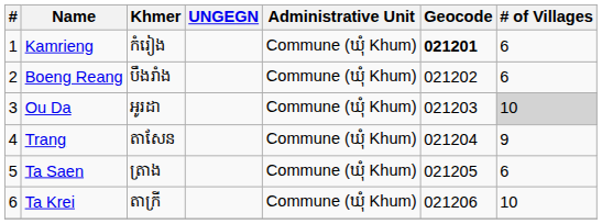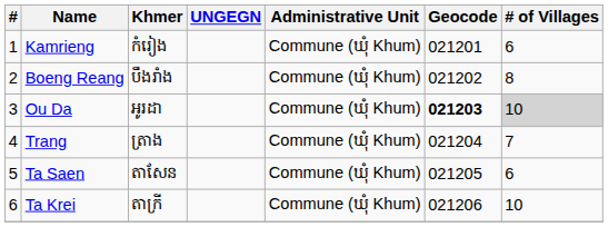Kamrieng | Geocode: bold -> normal
Boeng Reang | # of Villages: 6 -> 8
Ou Da | Geocode: normal -> bold
Trang | Khmer: តាសែន -> ត្រាង
Trang | # of Villages: 9 -> 7
Ta Saen | Khmer: ត្រាង -> តាសែន
